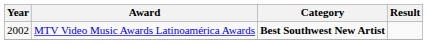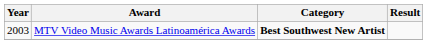MTV Video Music Awards Latinoamérica Awards | Year: 2002 -> 2003
